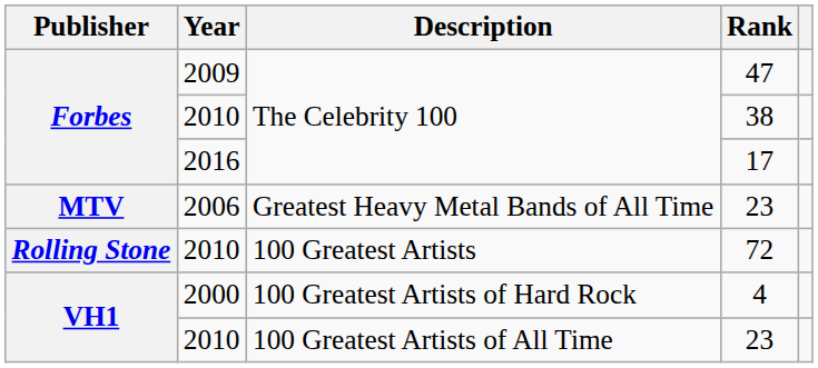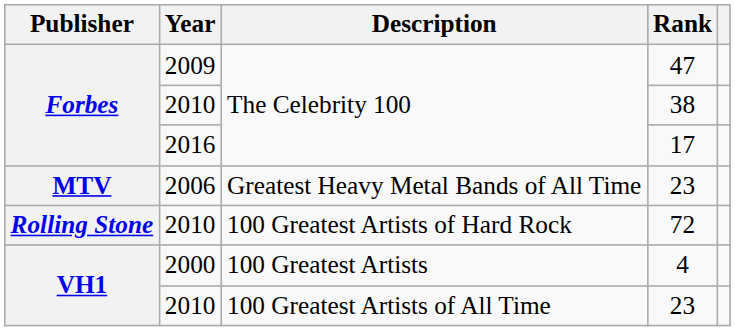72 | Description: 100 Greatest Artists -> 100 Greatest Artists of Hard Rock
4 | Description: 100 Greatest Artists of Hard Rock -> 100 Greatest Artists
